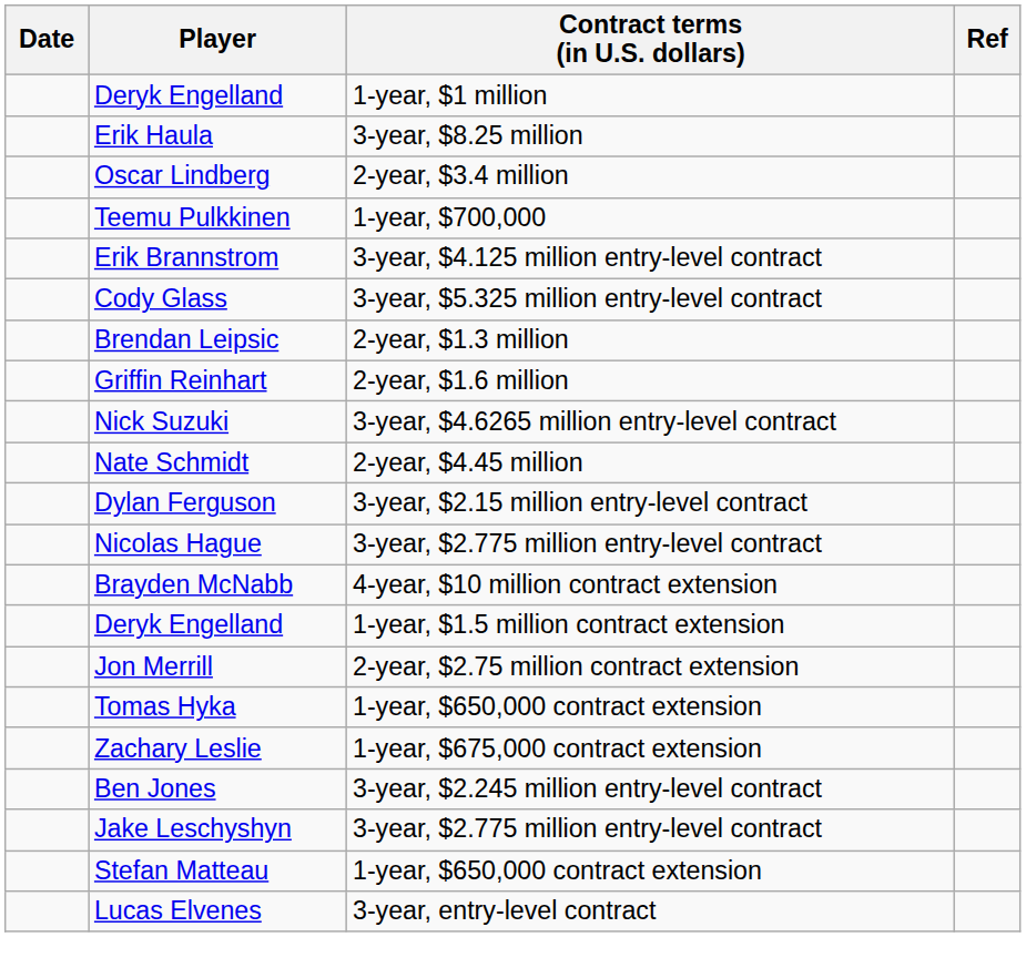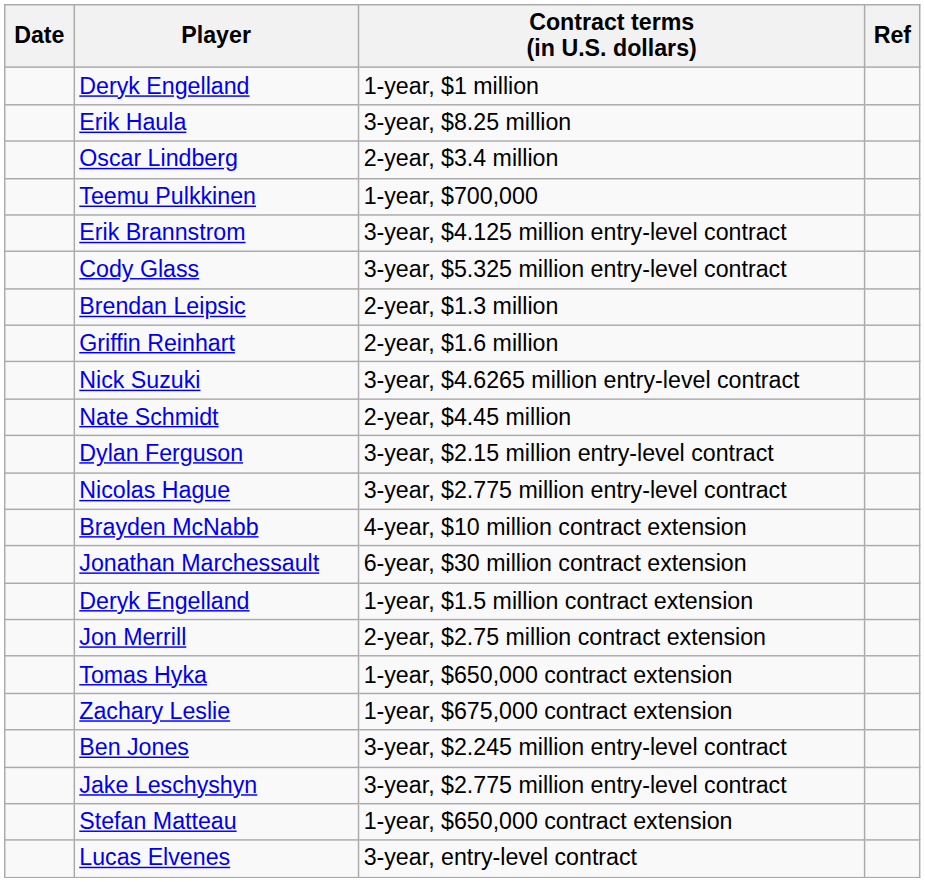+ row: Jonathan Marchessault | 6-year, $30 million contract extension
